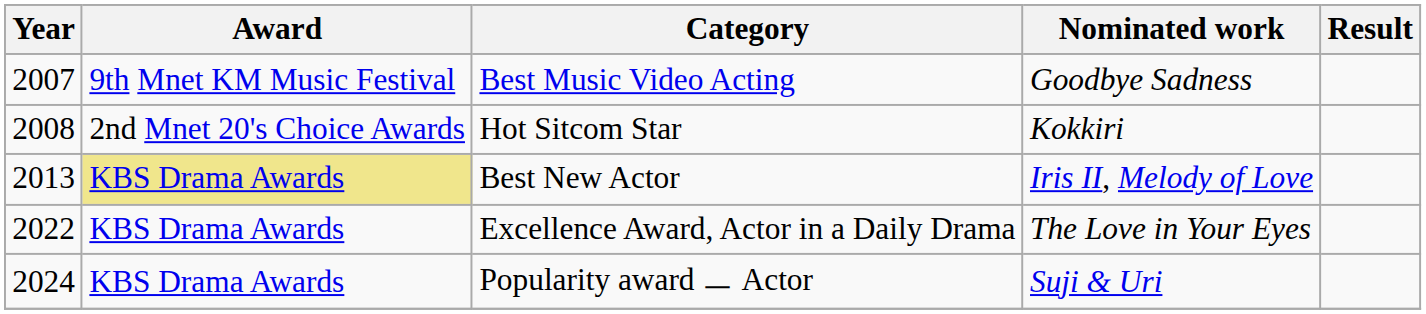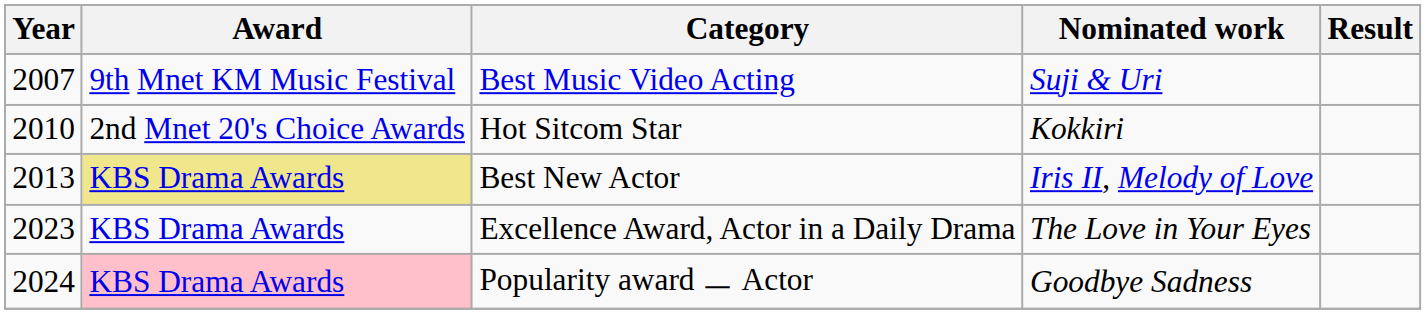Best Music Video Acting | Nominated work: Goodbye Sadness -> Suji & Uri
Hot Sitcom Star | Year: 2008 -> 2010
Excellence Award, Actor in a Daily Drama | Year: 2022 -> 2023
Popularity award ㅡ Actor | Award: no background -> pink background
Popularity award ㅡ Actor | Nominated work: Suji & Uri -> Goodbye Sadness
